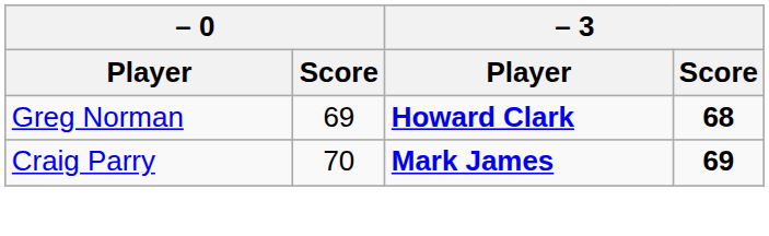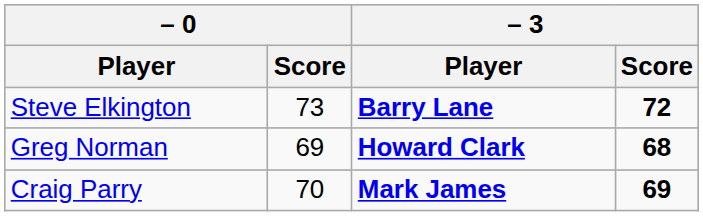+ row: Steve Elkington | 73 | Barry Lane | 72
